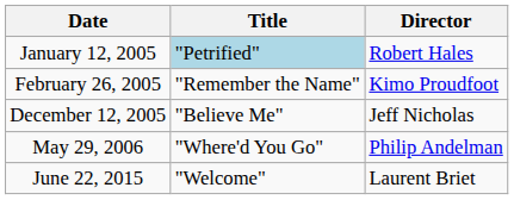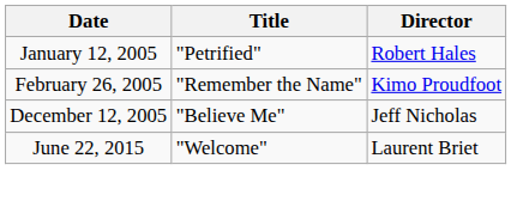January 12, 2005 | Title: lightblue background -> no background
- row: May 29, 2006 | "Where'd You Go" | Philip Andelman
